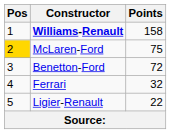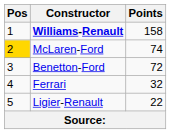McLaren-Ford | Points: 75 -> 74
